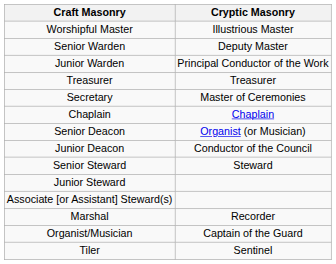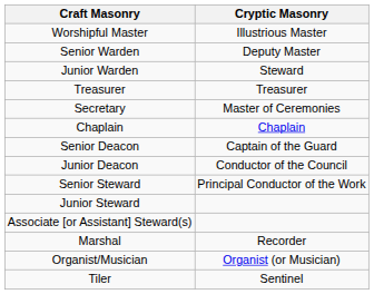Junior Warden | Cryptic Masonry: Principal Conductor of the Work -> Steward
Senior Deacon | Cryptic Masonry: Organist (or Musician) -> Captain of the Guard
Senior Steward | Cryptic Masonry: Steward -> Principal Conductor of the Work
Organist/Musician | Cryptic Masonry: Captain of the Guard -> Organist (or Musician)
